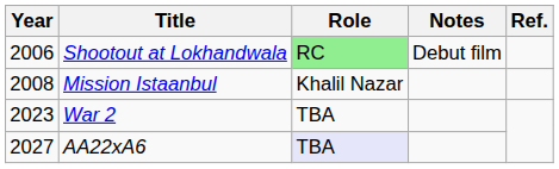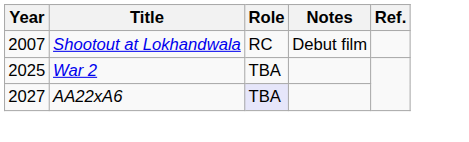Shootout at Lokhandwala | Year: 2006 -> 2007
Shootout at Lokhandwala | Role: lightgreen background -> no background
- row: 2008 | Mission Istaanbul | Khalil Nazar
War 2 | Year: 2023 -> 2025
